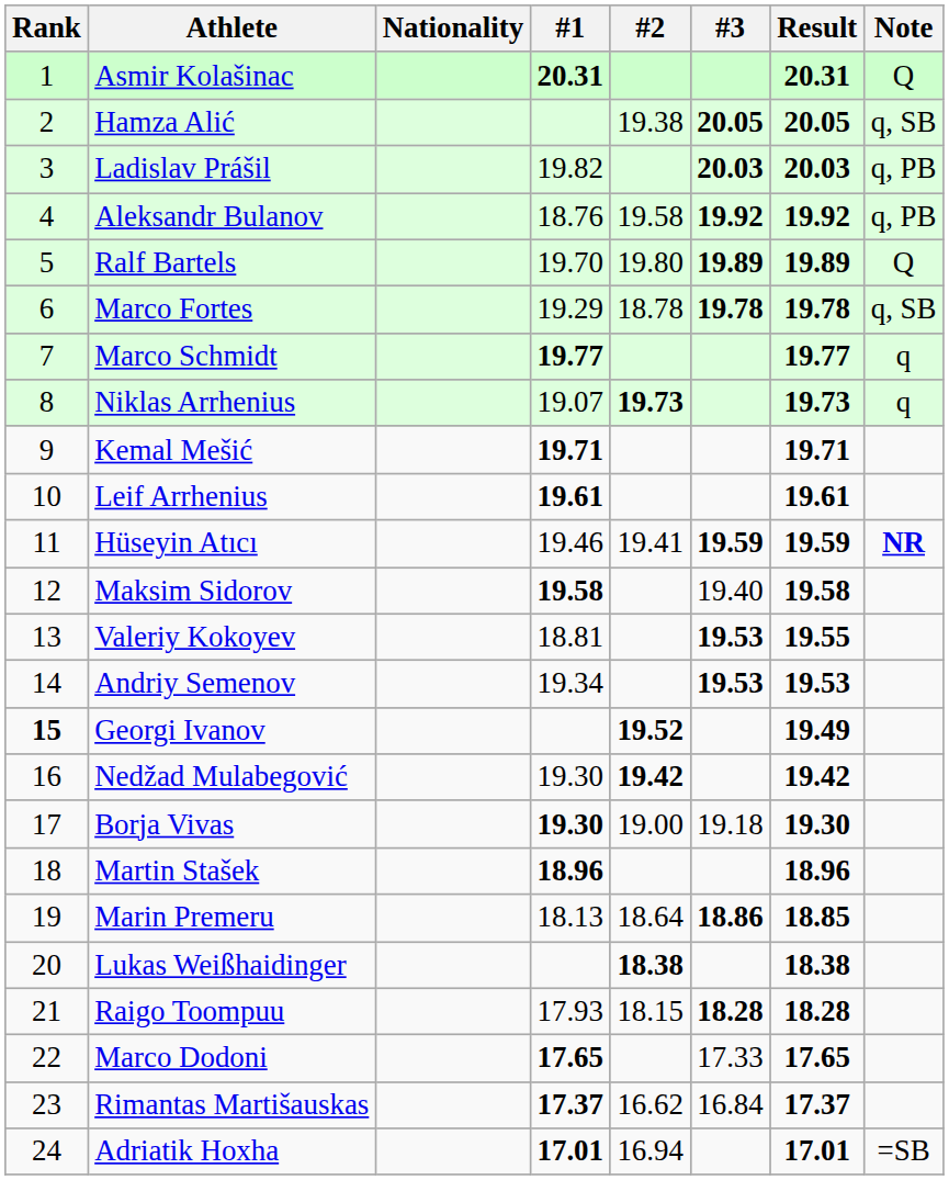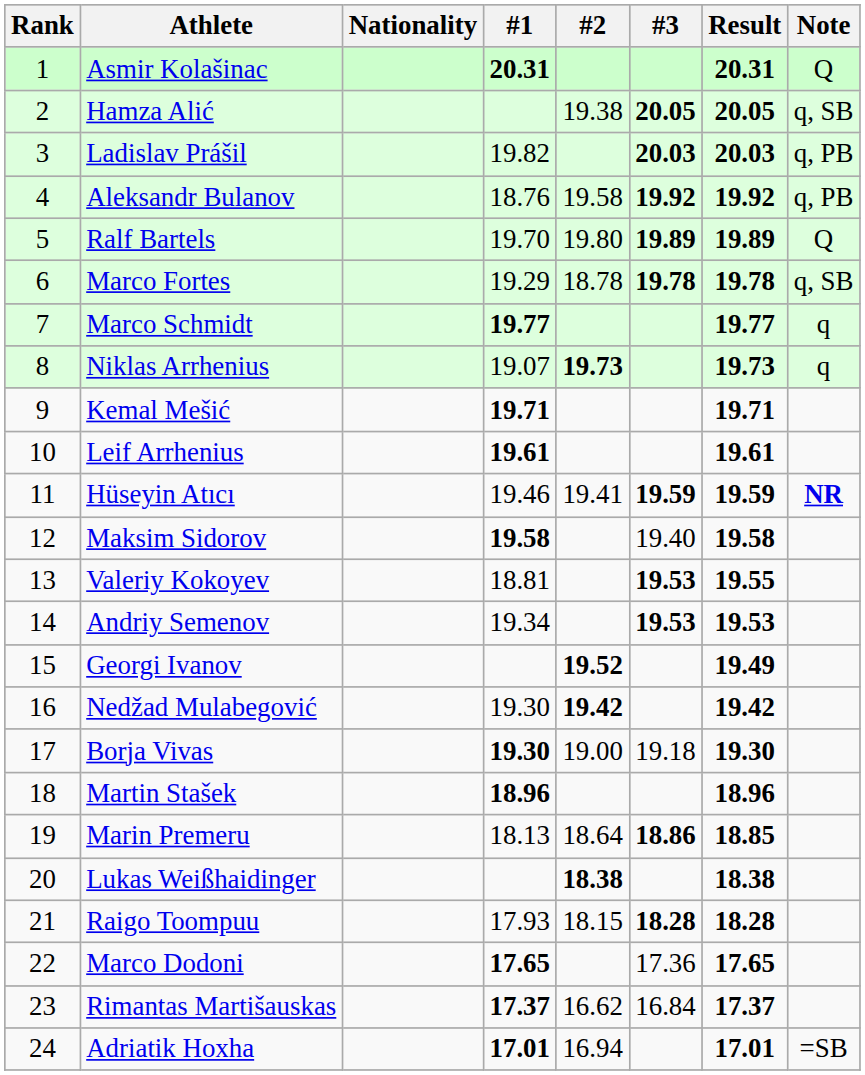Georgi Ivanov | Rank: bold -> normal
Marco Dodoni | #3: 17.33 -> 17.36
